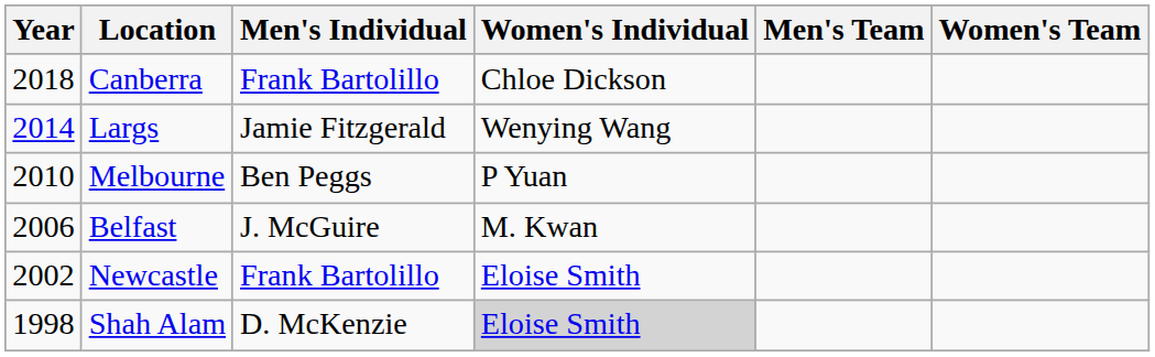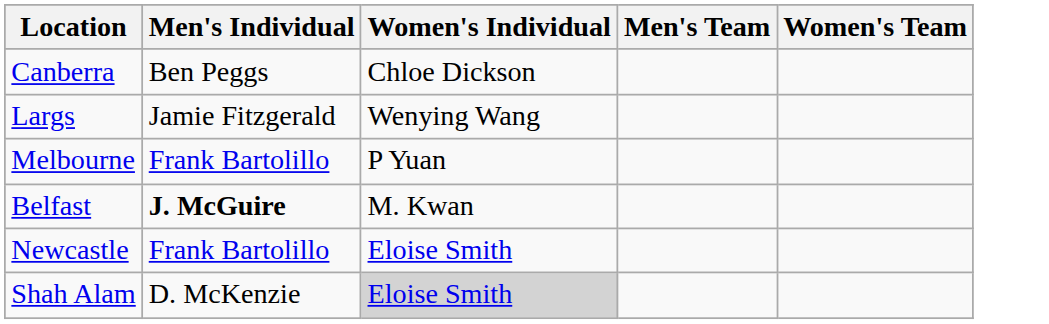- column: Year | 2018 | 2014 | 2010 | 2006 | 2002 | 1998
Canberra | Men's Individual: Frank Bartolillo -> Ben Peggs
Melbourne | Men's Individual: Ben Peggs -> Frank Bartolillo
Belfast | Men's Individual: normal -> bold
